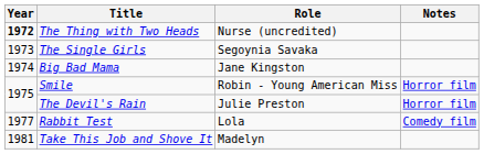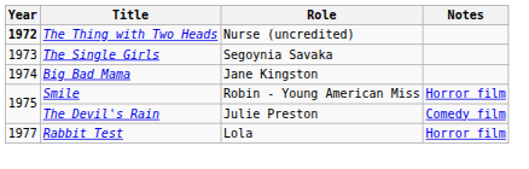The Devil's Rain | Notes: Horror film -> Comedy film
Rabbit Test | Notes: Comedy film -> Horror film
- row: 1981 | Take This Job and Shove It | Madelyn
